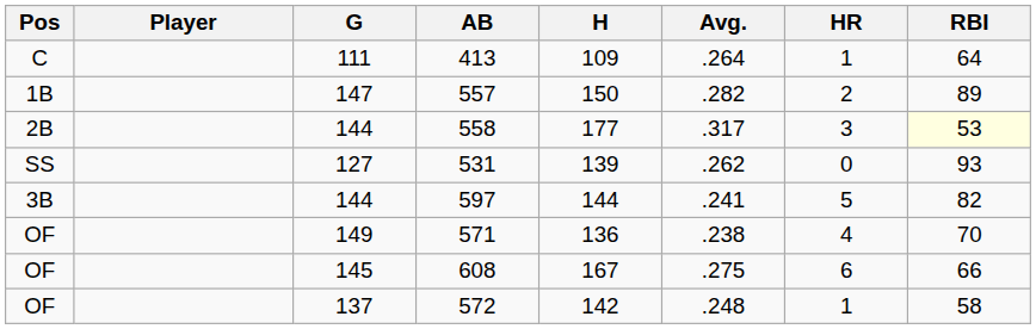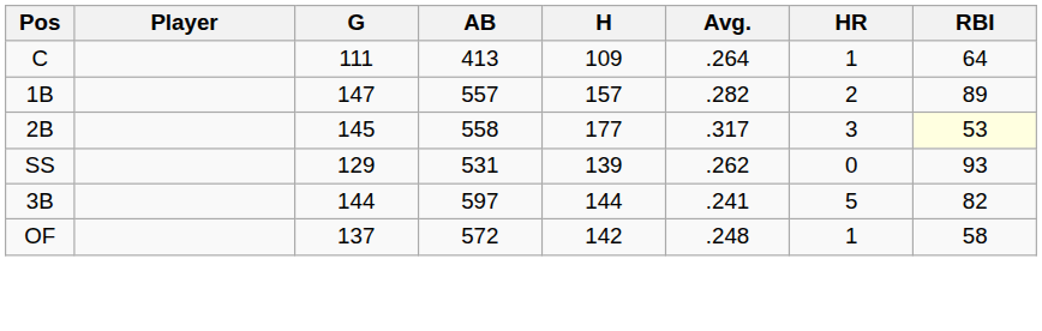557 | H: 150 -> 157
558 | G: 144 -> 145
531 | G: 127 -> 129
- row: OF | 149 | 571 | 136 | .238 | 4 | 70
- row: OF | 145 | 608 | 167 | .275 | 6 | 66
